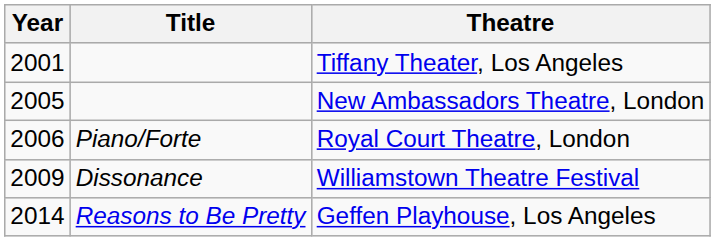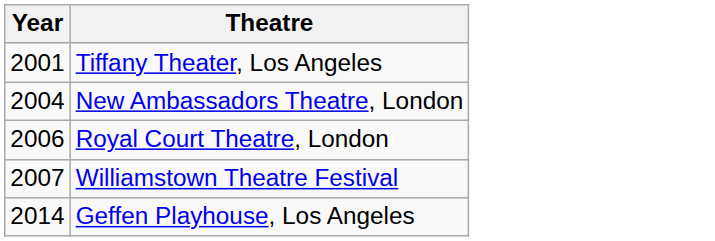- column: Title | Piano/Forte | Dissonance | Reasons to Be Pretty
New Ambassadors Theatre, London | Year: 2005 -> 2004
Williamstown Theatre Festival | Year: 2009 -> 2007
